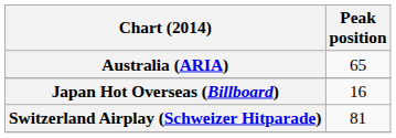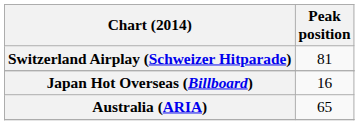rows swapped: Australia (ARIA) <-> Switzerland Airplay (Schweizer Hitparade)
